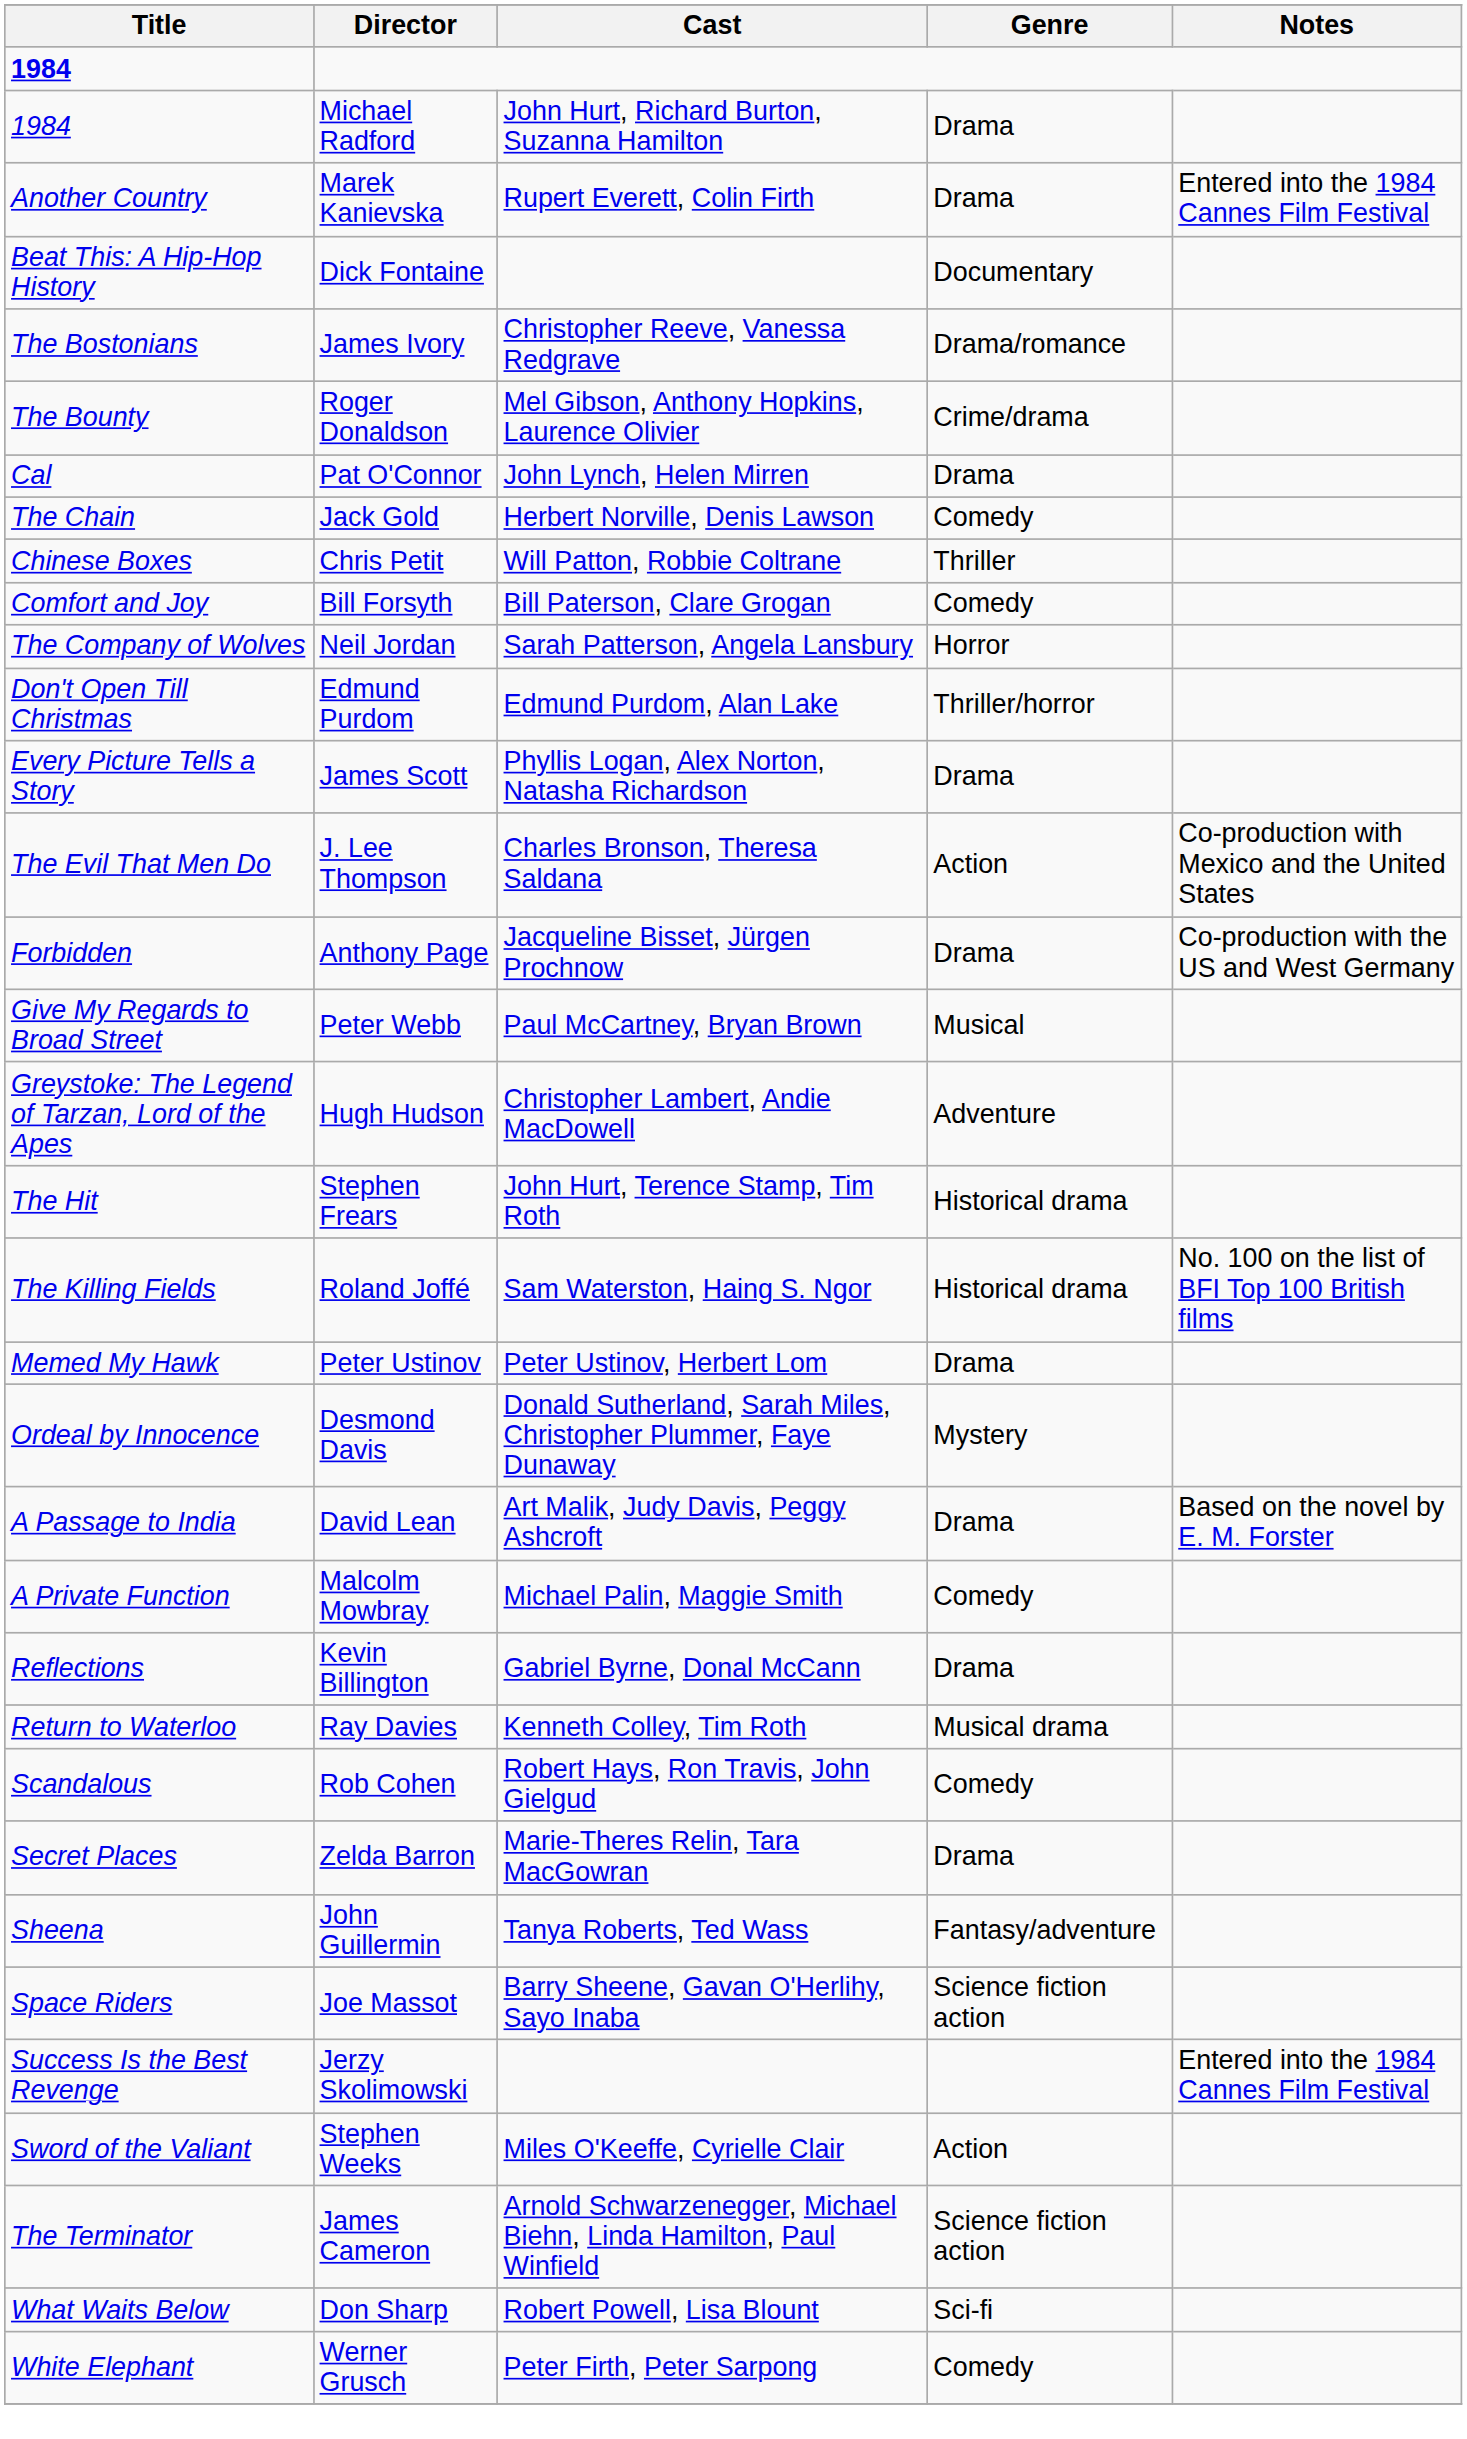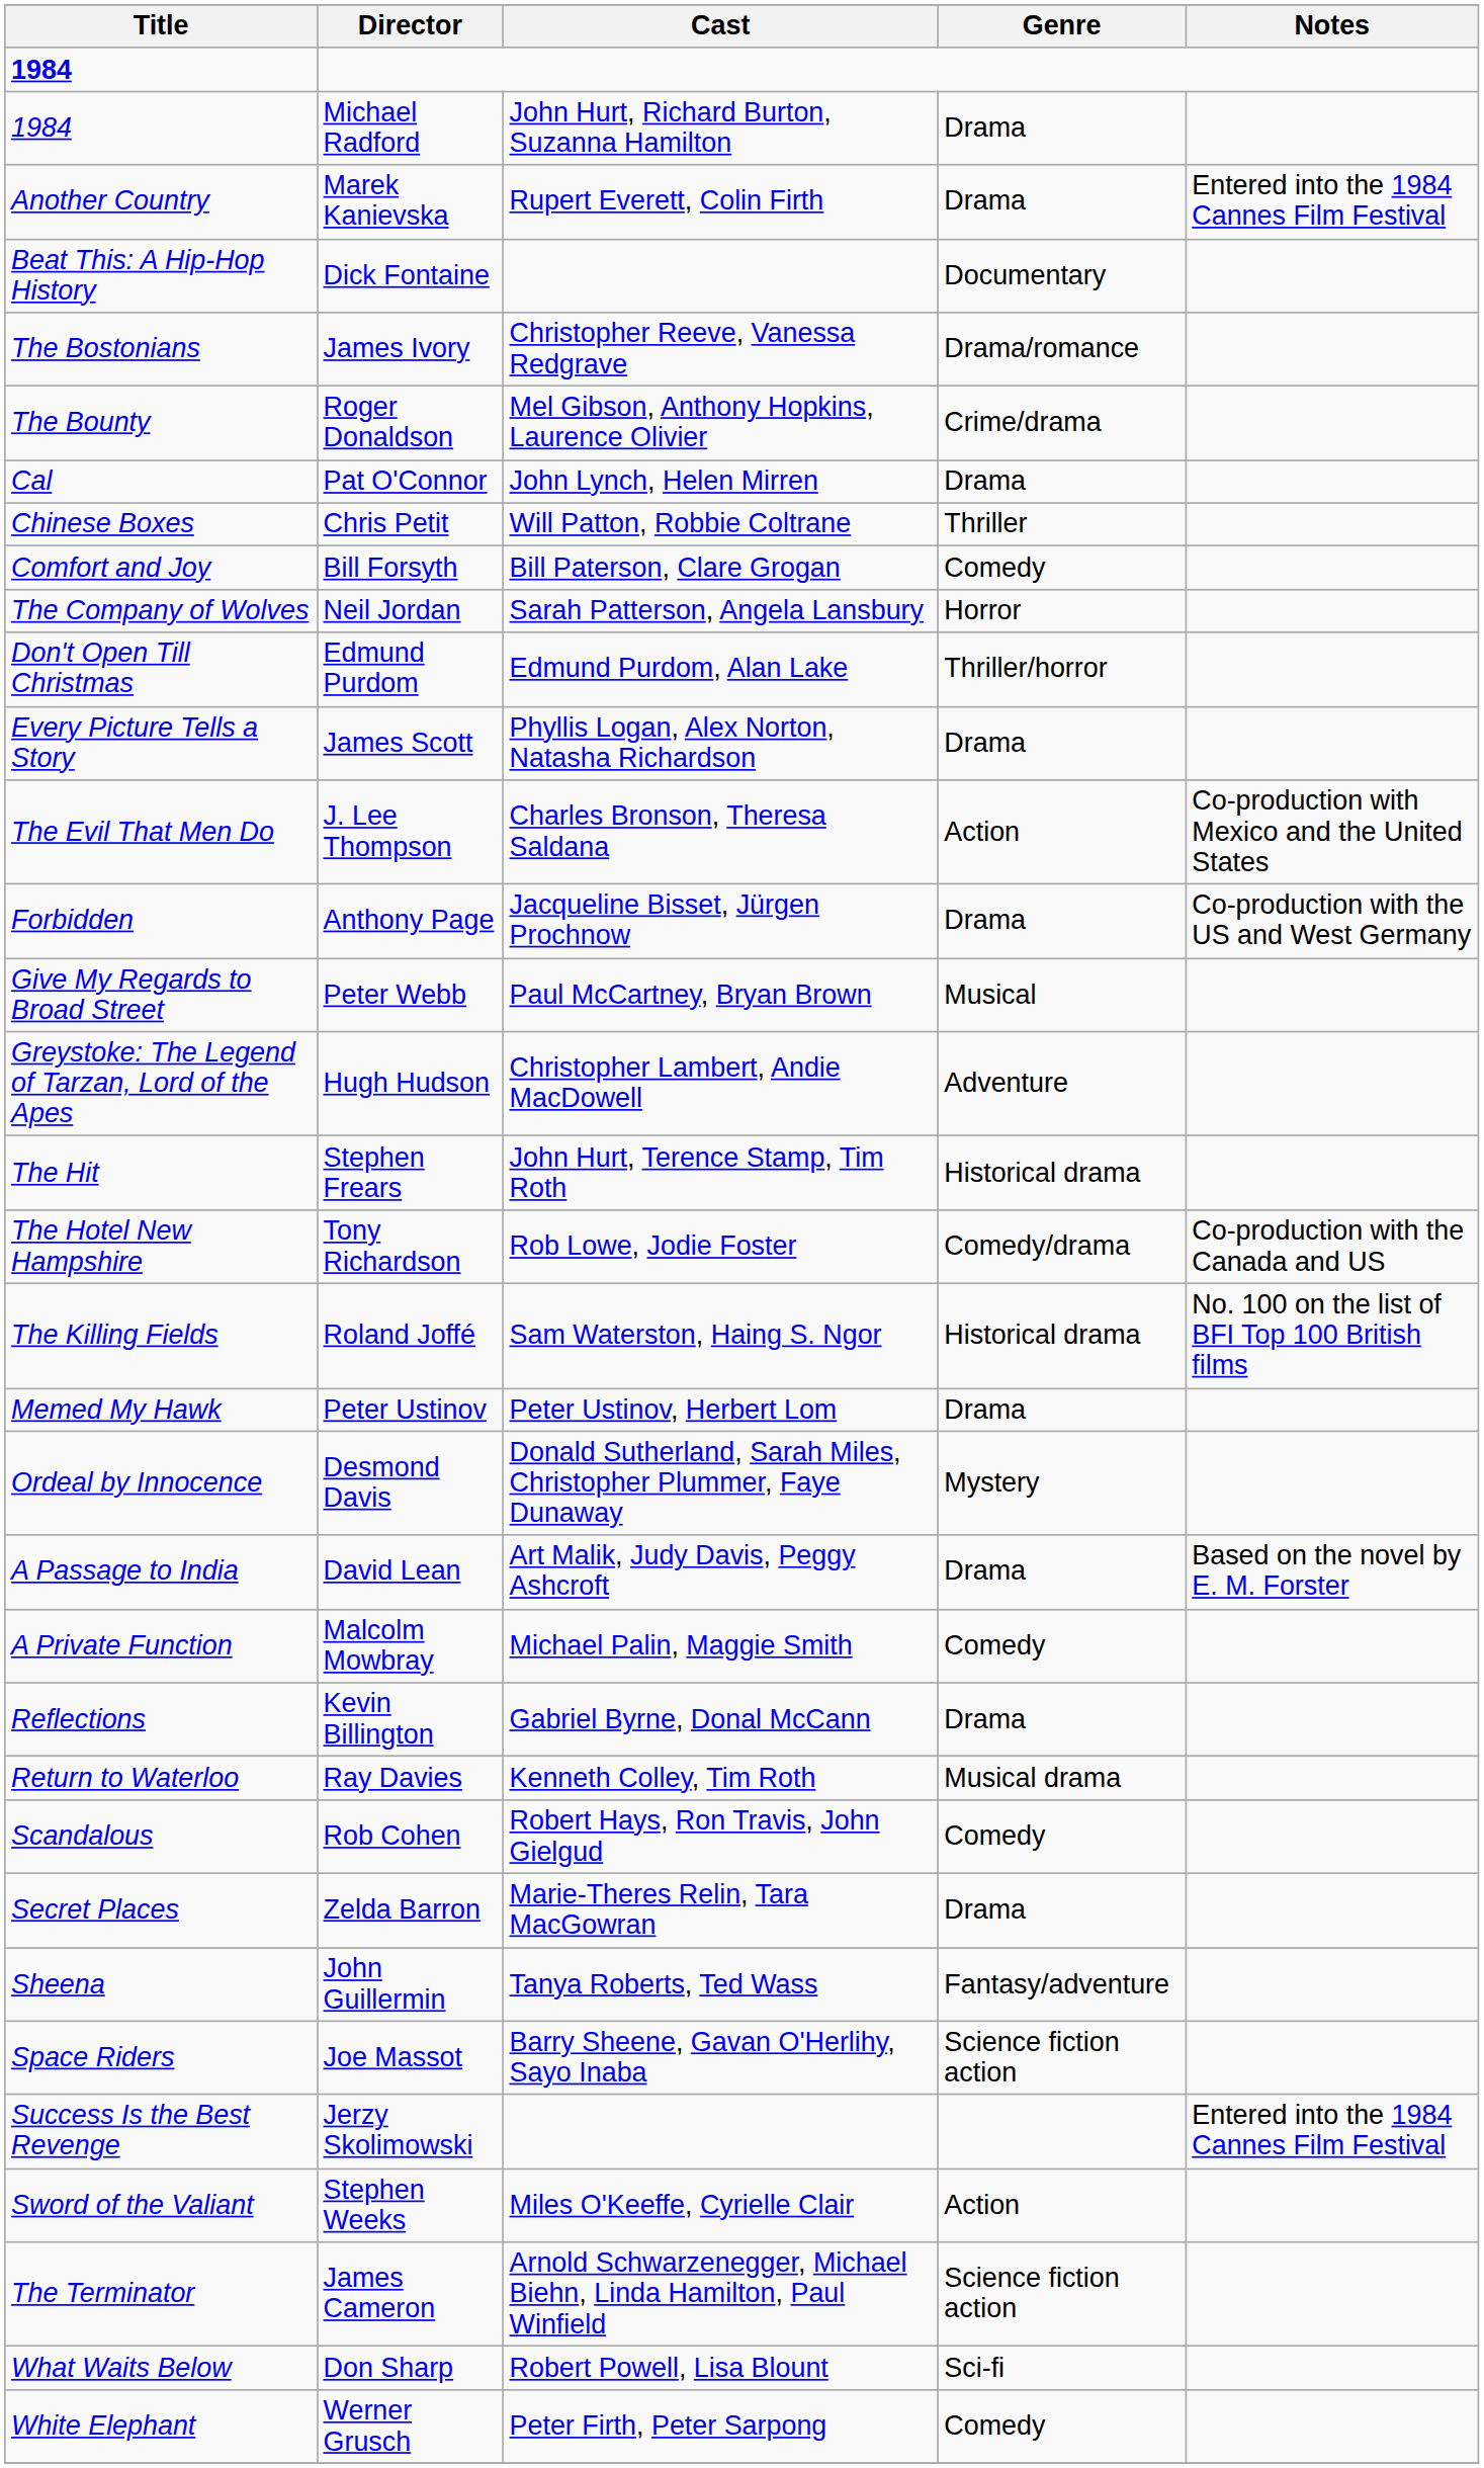- row: The Chain | Jack Gold | Herbert Norville, Denis Lawson | Comedy
+ row: The Hotel New Hampshire | Tony Richardson | Rob Lowe, Jodie Foster | Comedy/drama | Co-production with the Canada and US
